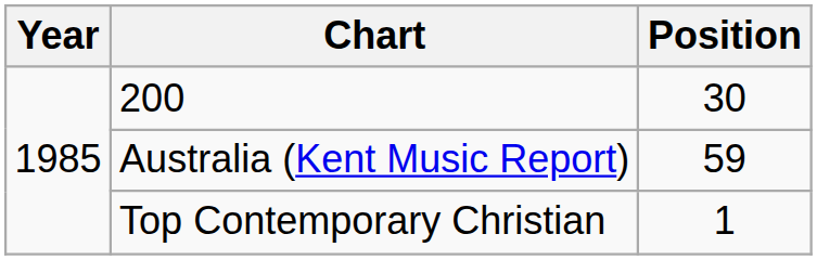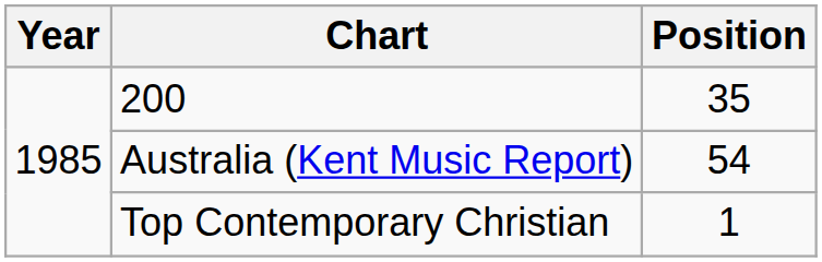200 | Position: 30 -> 35
Australia (Kent Music Report) | Position: 59 -> 54
